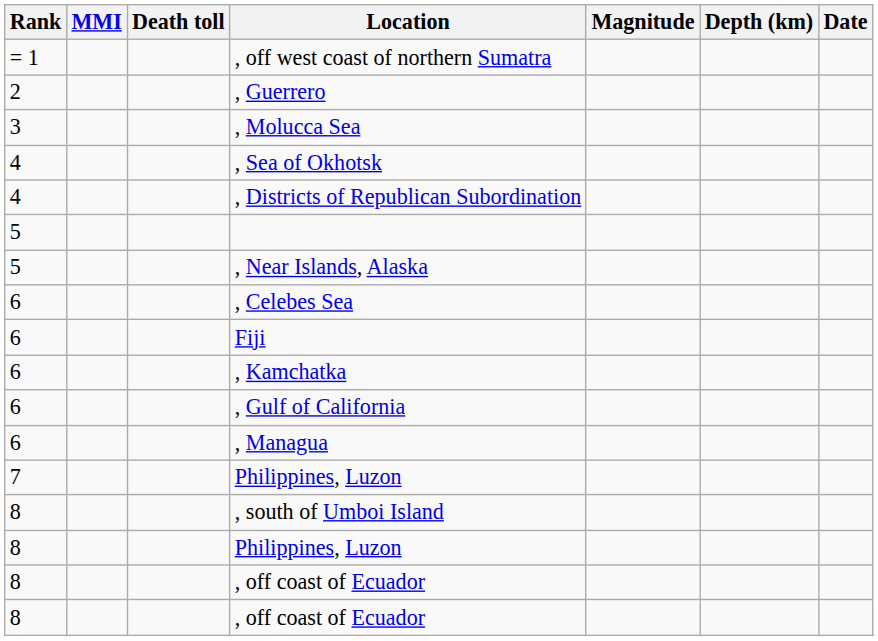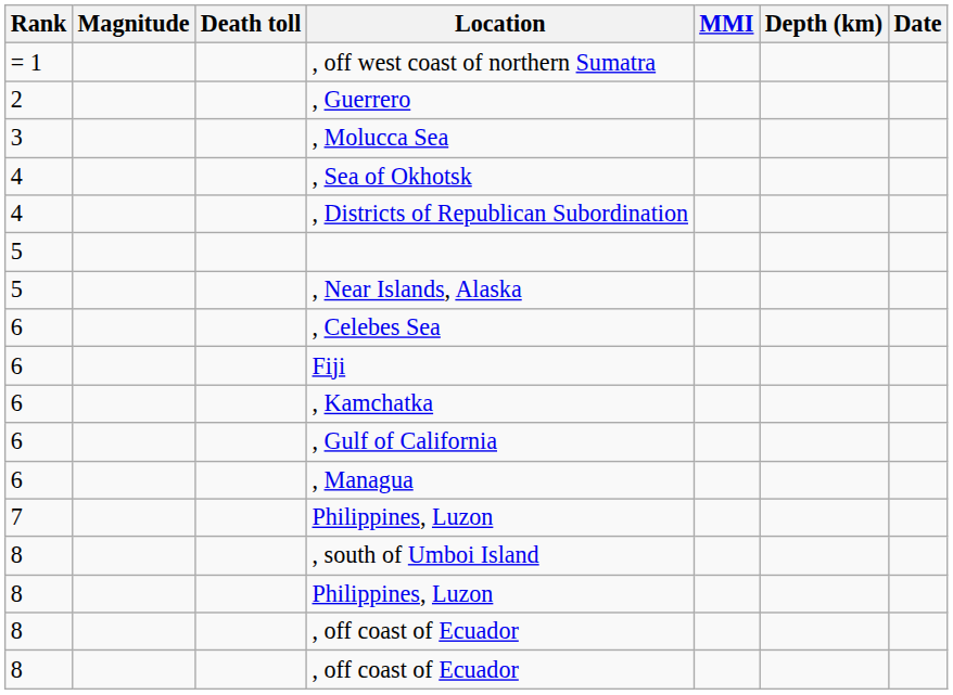columns swapped: Magnitude <-> MMI
